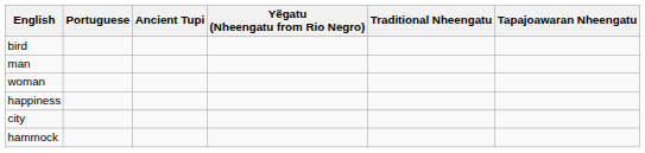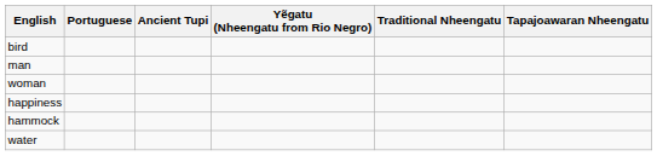- row: city
+ row: water
